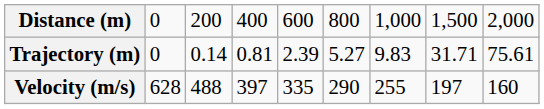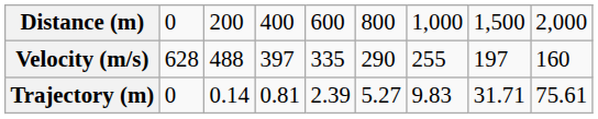rows swapped: Trajectory (m) <-> Velocity (m/s)
